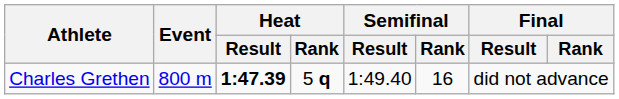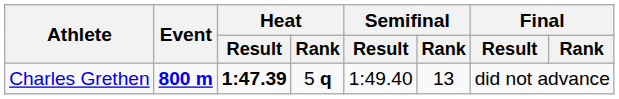Charles Grethen | Event: normal -> bold
Charles Grethen | Semifinal / Rank: 16 -> 13
